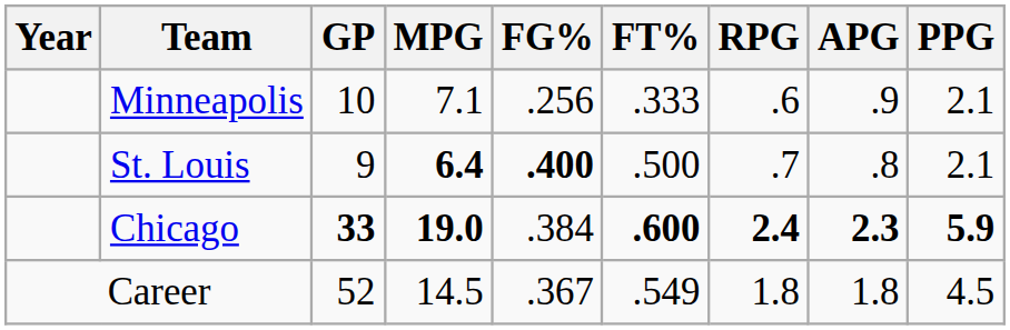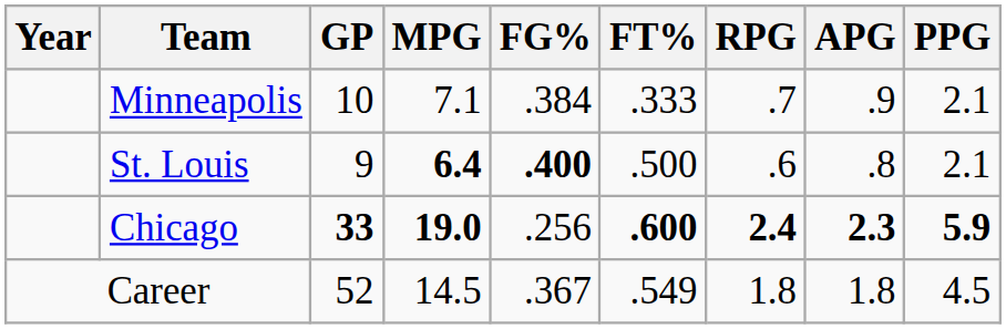Minneapolis | FG%: .256 -> .384
Minneapolis | RPG: .6 -> .7
St. Louis | RPG: .7 -> .6
Chicago | FG%: .384 -> .256
